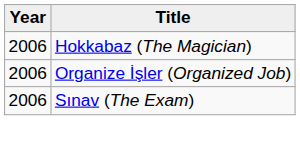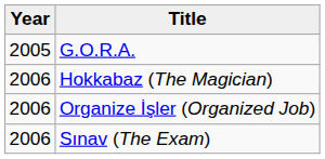+ row: 2005 | G.O.R.A.
